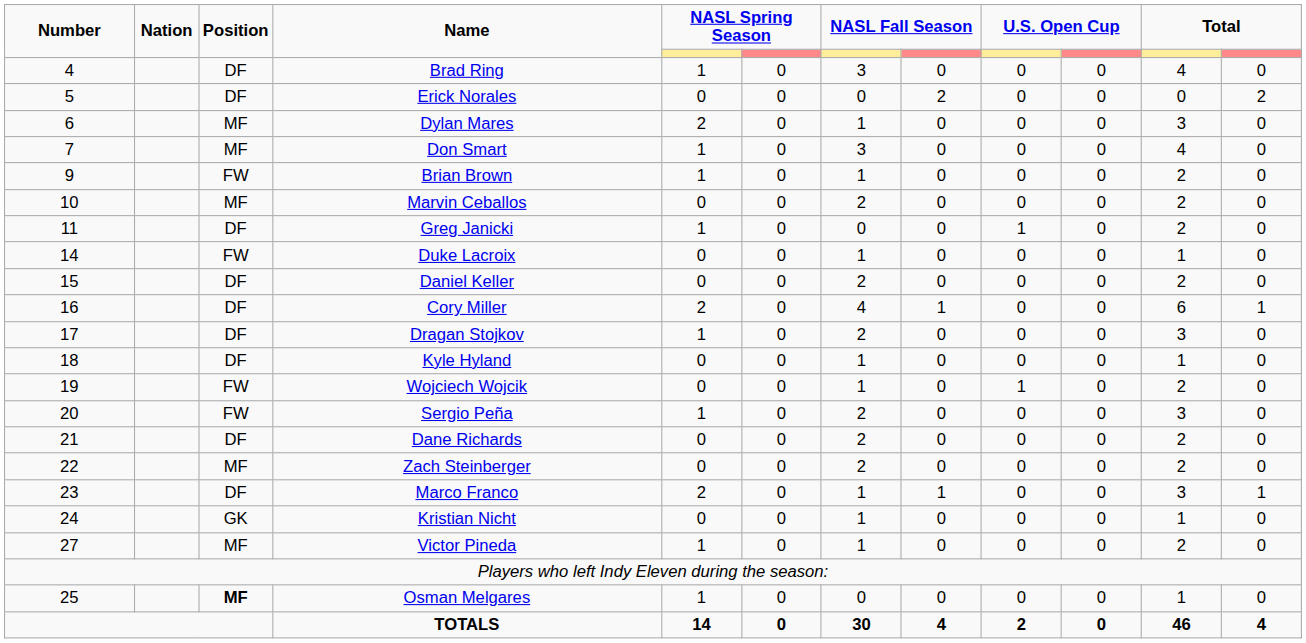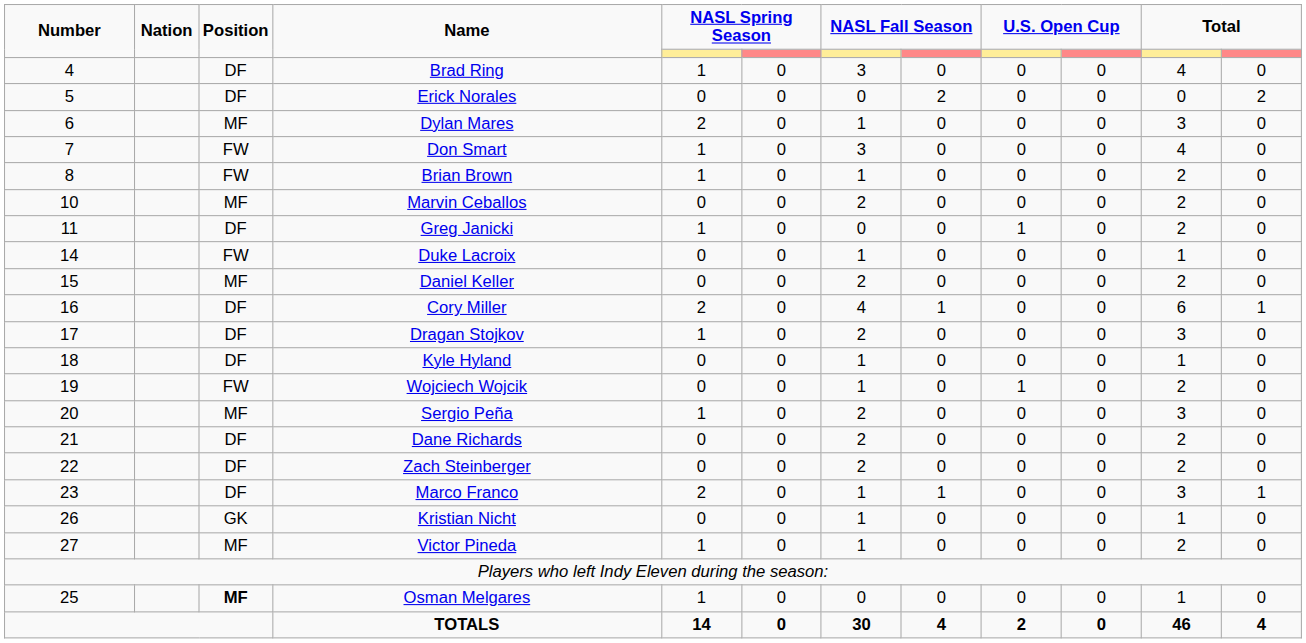Don Smart | Position: MF -> FW
Brian Brown | Number: 9 -> 8
Daniel Keller | Position: DF -> MF
Sergio Peña | Position: FW -> MF
Zach Steinberger | Position: MF -> DF
Kristian Nicht | Number: 24 -> 26
